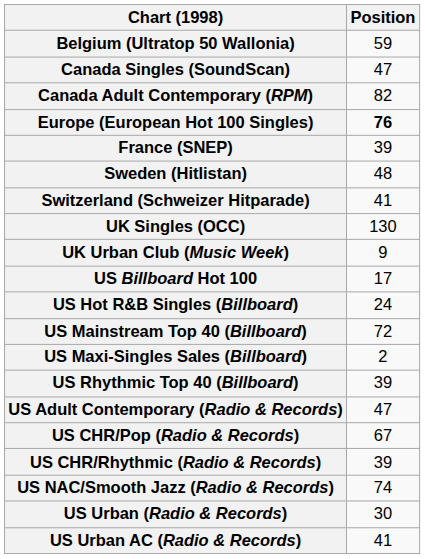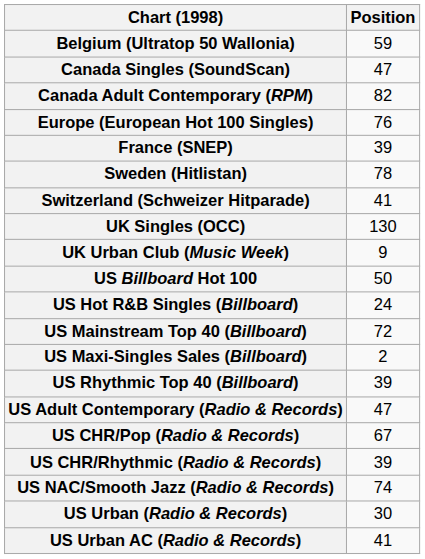Europe (European Hot 100 Singles) | Position: bold -> normal
Sweden (Hitlistan) | Position: 48 -> 78
US Billboard Hot 100 | Position: 17 -> 50
